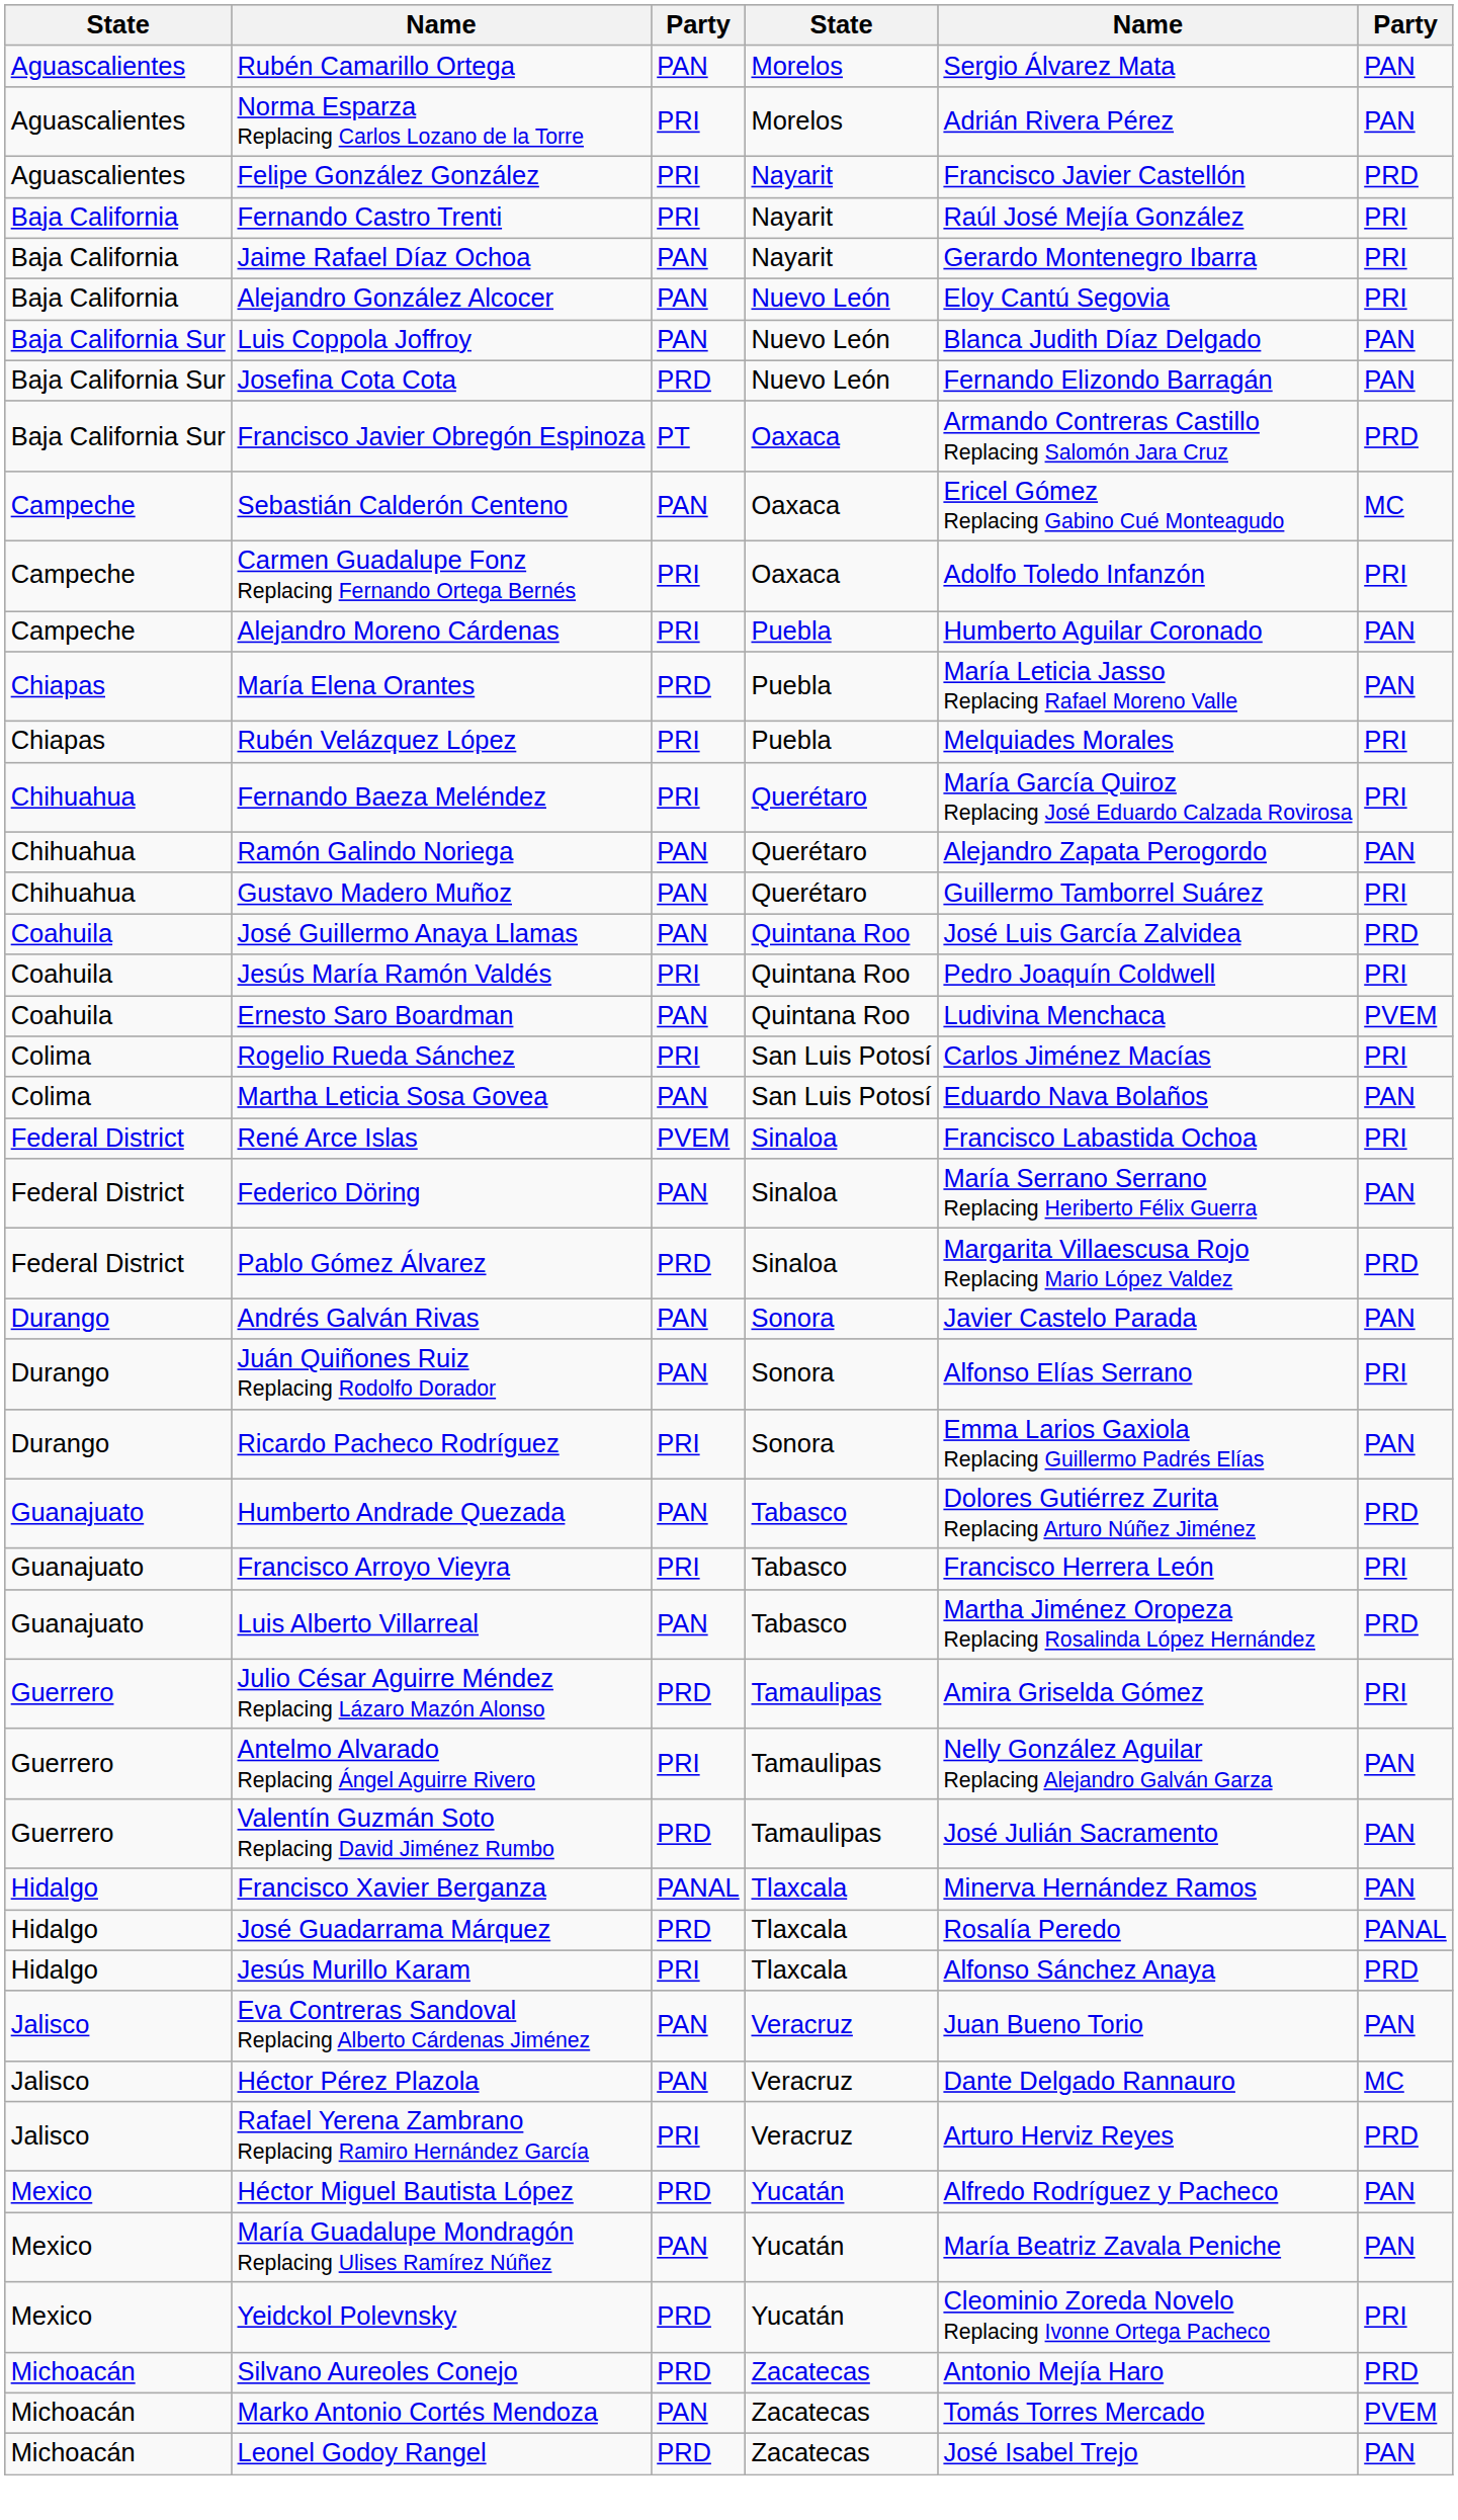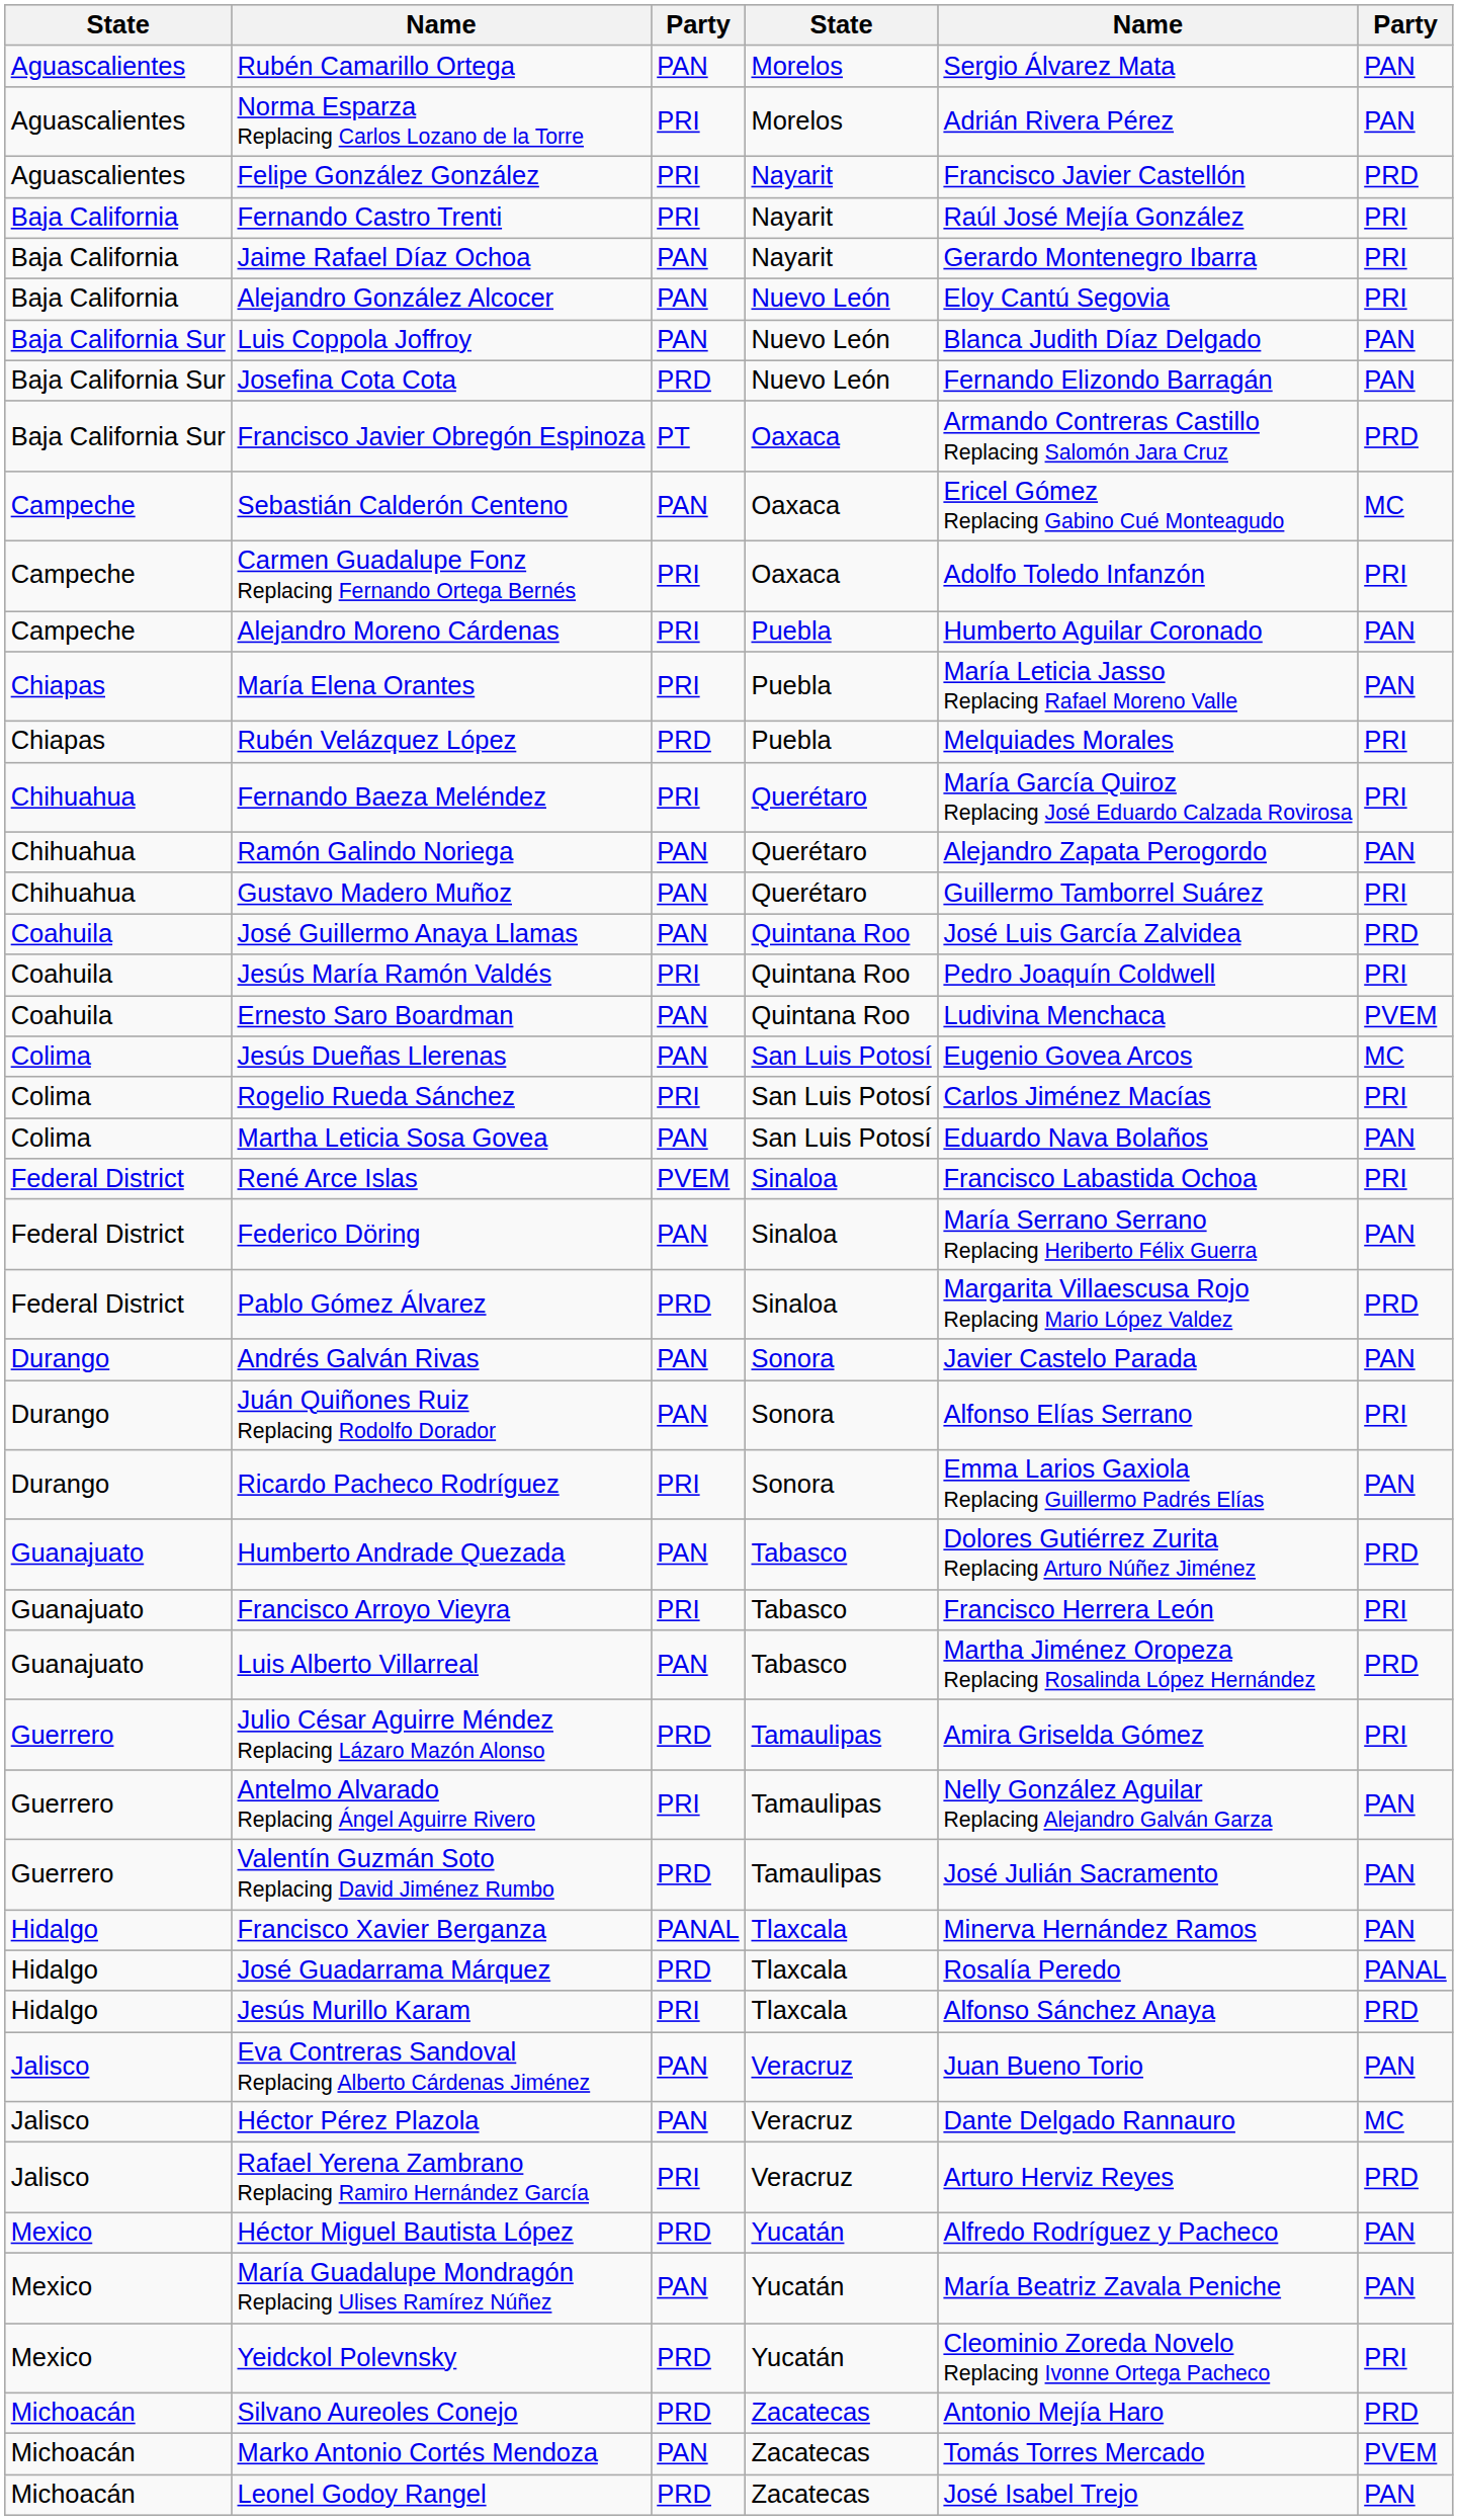María Elena Orantes | column 3: PRD -> PRI
Rubén Velázquez López | column 3: PRI -> PRD
+ row: Colima | Jesús Dueñas Llerenas | PAN | San Luis Potosí | Eugenio Govea Arcos | MC
